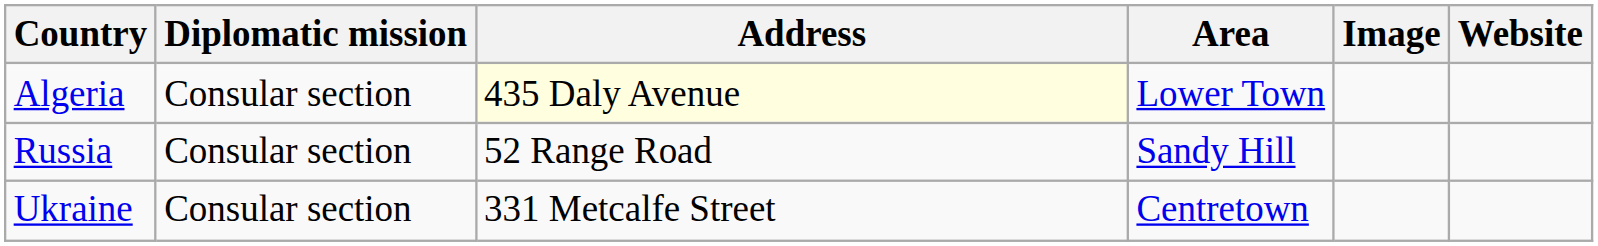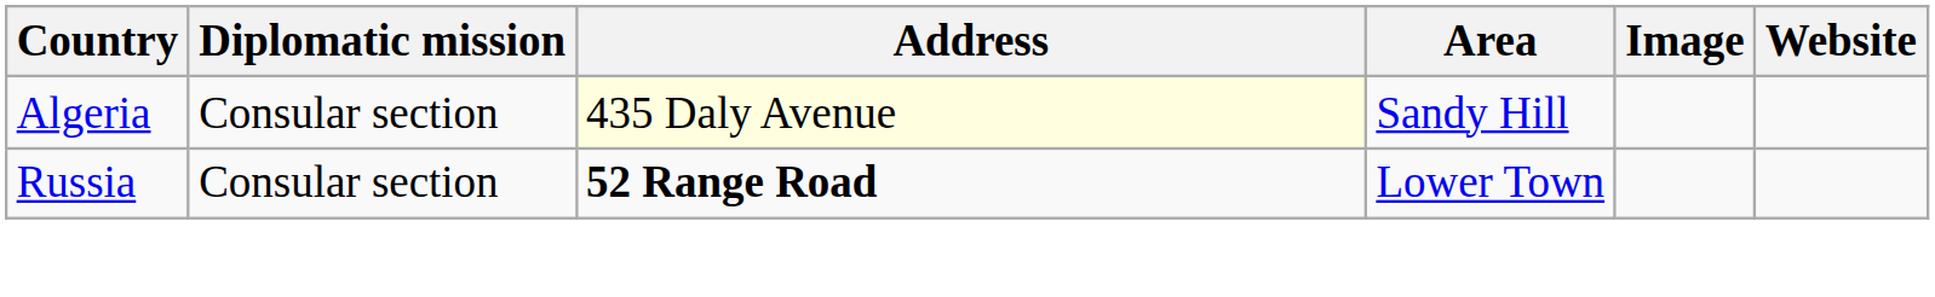Algeria | Area: Lower Town -> Sandy Hill
Russia | Address: normal -> bold
Russia | Area: Sandy Hill -> Lower Town
- row: Ukraine | Consular section | 331 Metcalfe Street | Centretown
